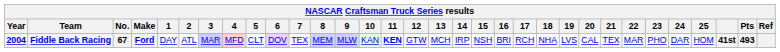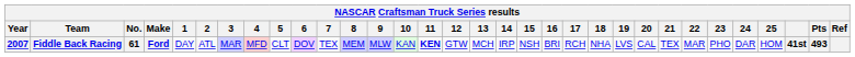Fiddle Back Racing | Year: 2004 -> 2007
Fiddle Back Racing | No.: 67 -> 61
